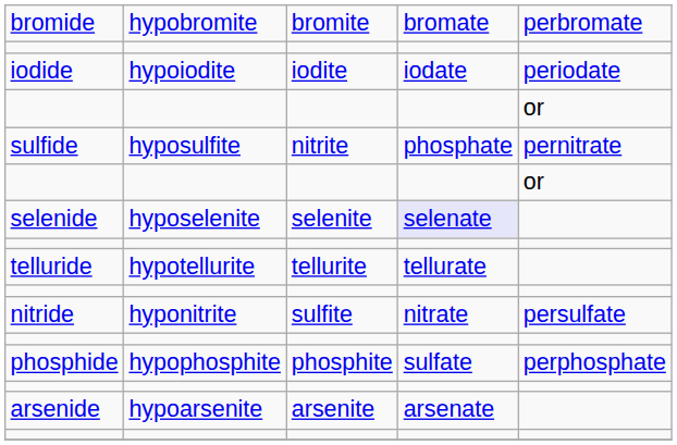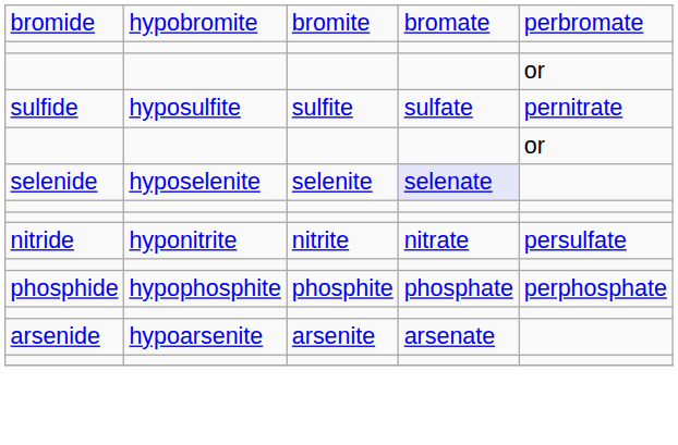- row: iodide | hypoiodite | iodite | iodate | periodate
sulfide | column 3: nitrite -> sulfite
sulfide | column 4: phosphate -> sulfate
- row: telluride | hypotellurite | tellurite | tellurate
nitride | column 3: sulfite -> nitrite
phosphide | column 4: sulfate -> phosphate
